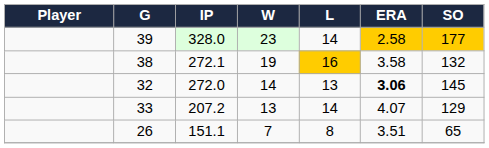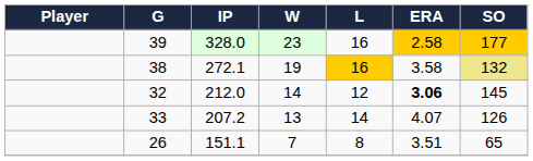39 | L: 14 -> 16
38 | SO: no background -> khaki background
32 | IP: 272.0 -> 212.0
32 | L: 13 -> 12
33 | SO: 129 -> 126
